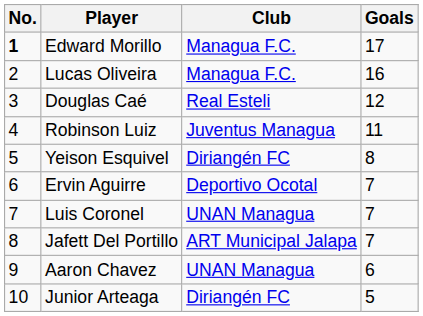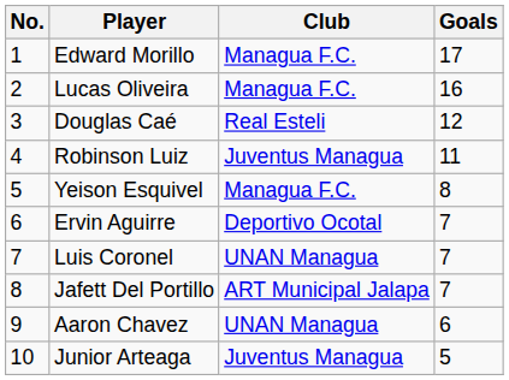Edward Morillo | No.: bold -> normal
Yeison Esquivel | Club: Diriangén FC -> Managua F.C.
Junior Arteaga | Club: Diriangén FC -> Juventus Managua
